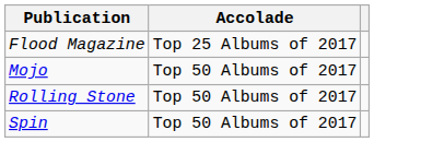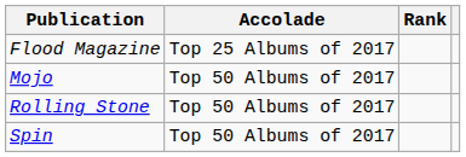+ column: Rank
